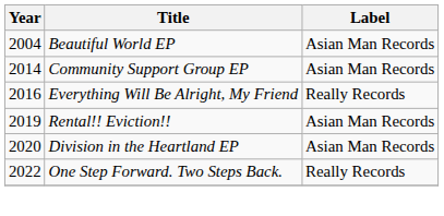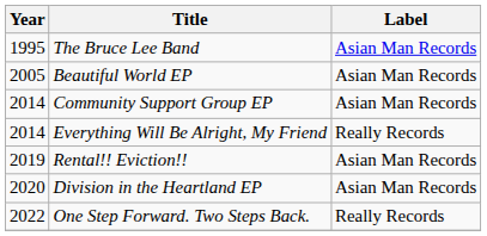+ row: 1995 | The Bruce Lee Band | Asian Man Records
Beautiful World EP | Year: 2004 -> 2005
Everything Will Be Alright, My Friend | Year: 2016 -> 2014
